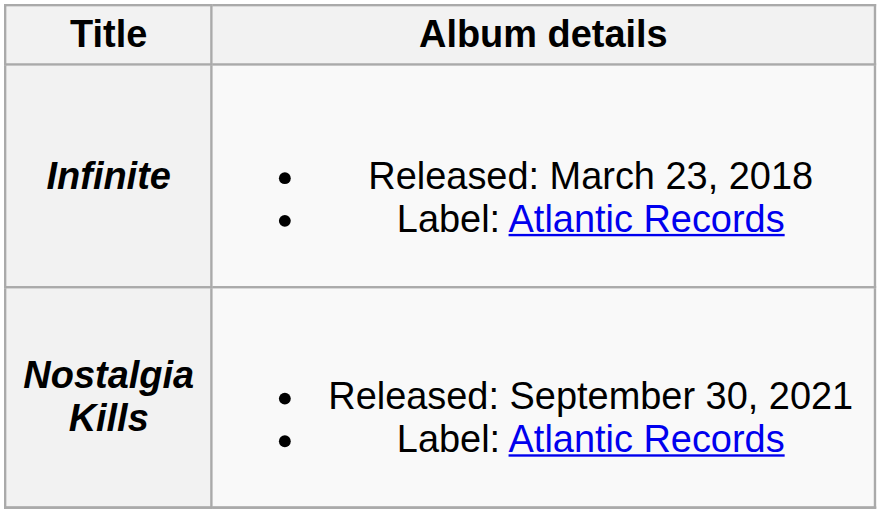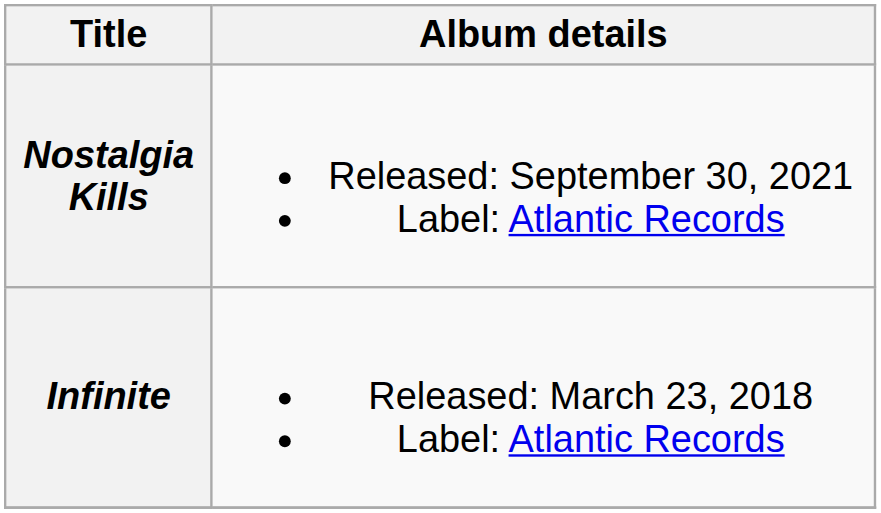rows swapped: Infinite <-> Nostalgia Kills
